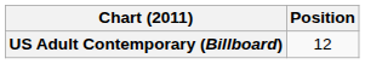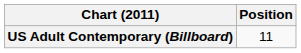US Adult Contemporary (Billboard) | Position: 12 -> 11
